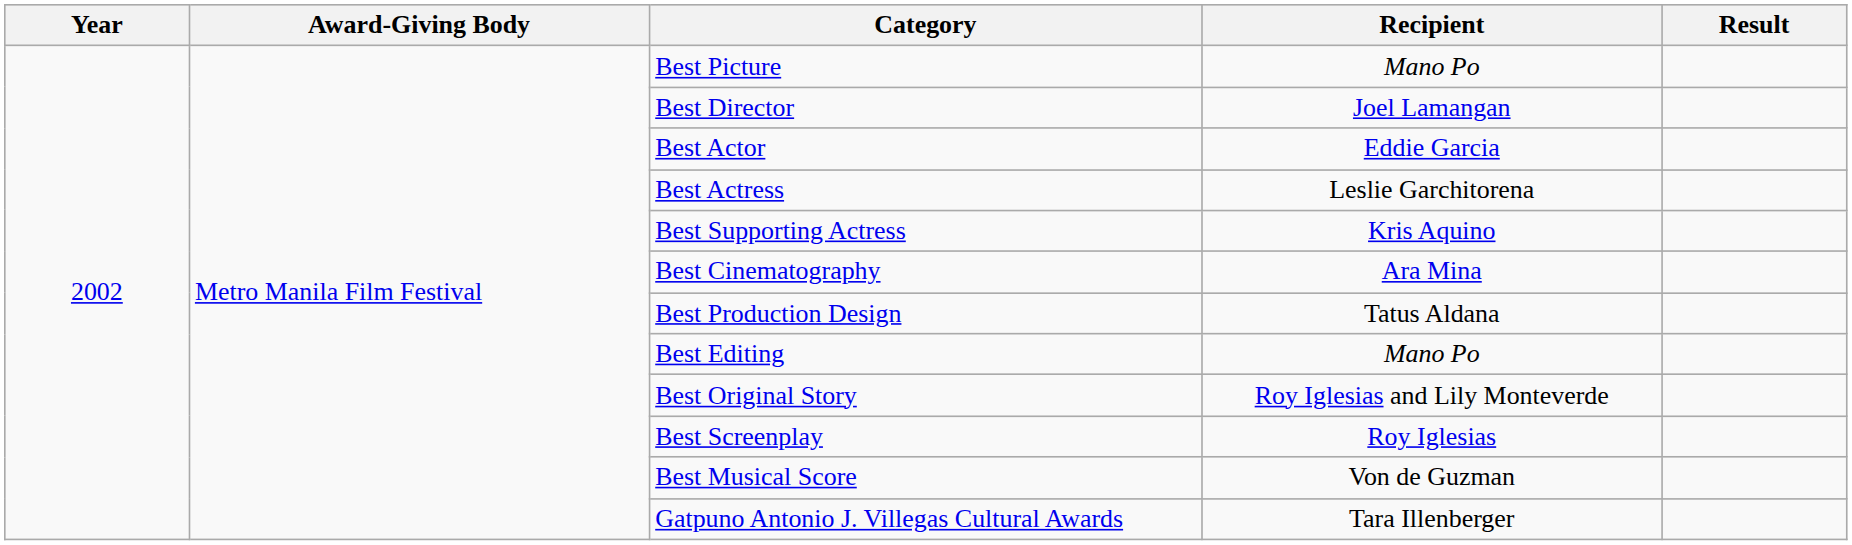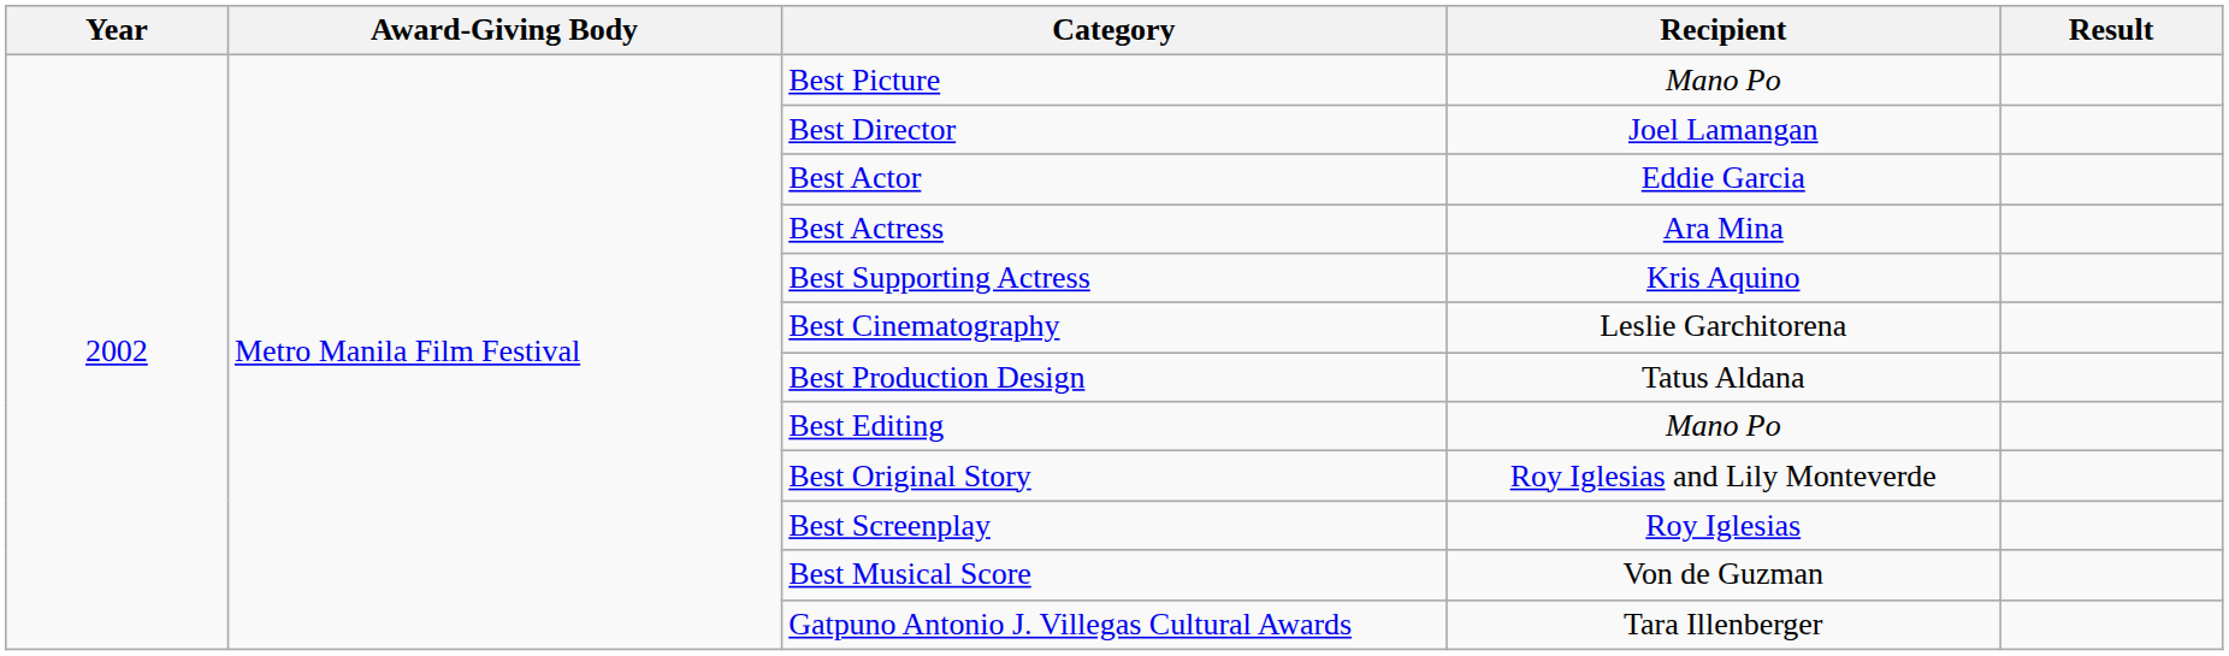Best Actress | Recipient: Leslie Garchitorena -> Ara Mina
Best Cinematography | Recipient: Ara Mina -> Leslie Garchitorena
